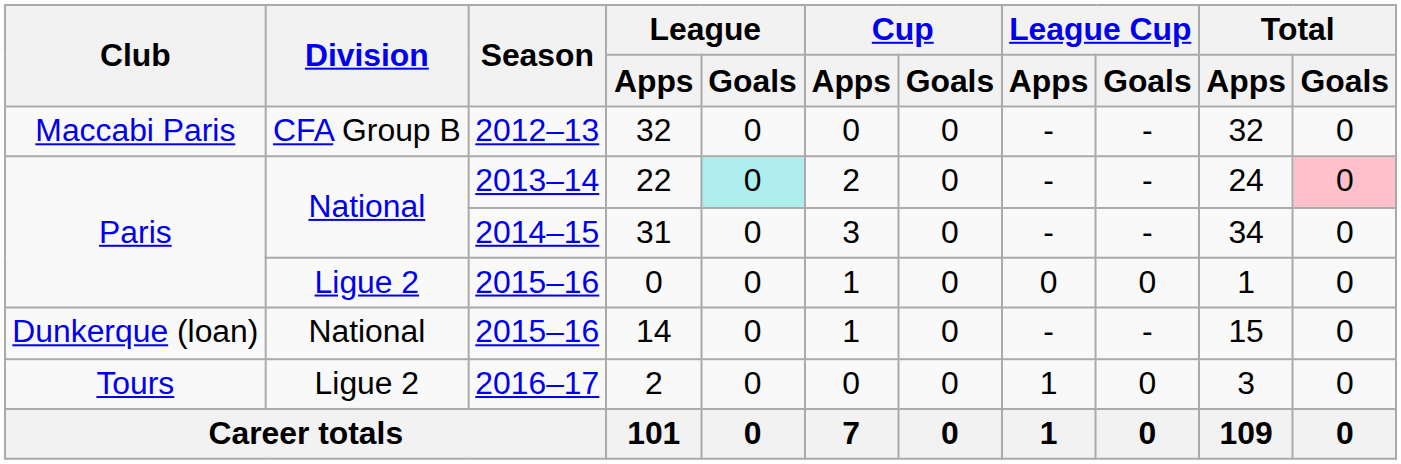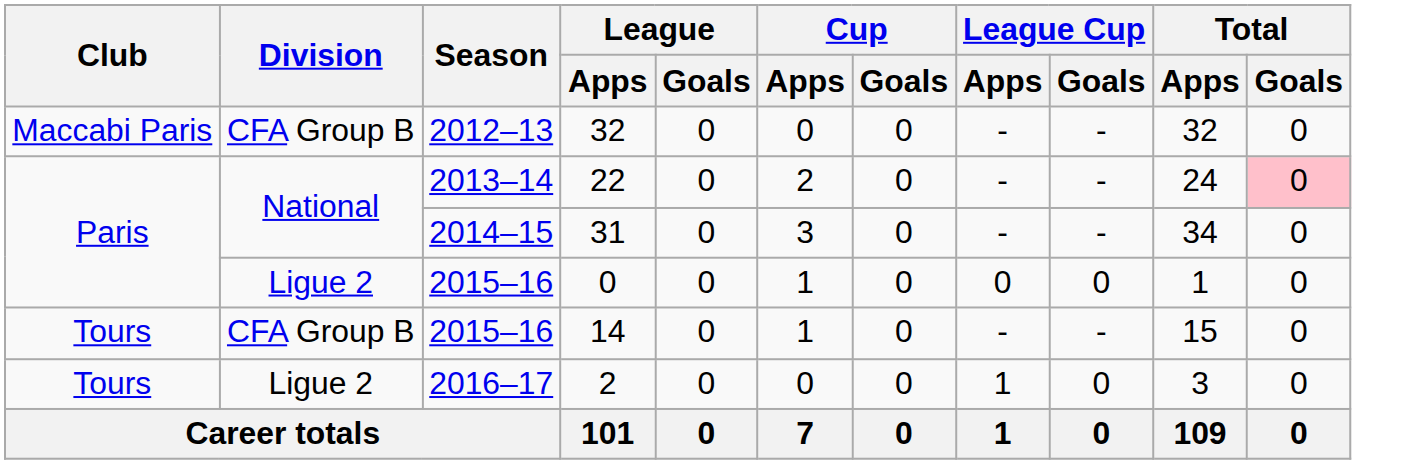22 | League / Goals: paleturquoise background -> no background
14 | Club: Dunkerque (loan) -> Tours
14 | Division: National -> CFA Group B
